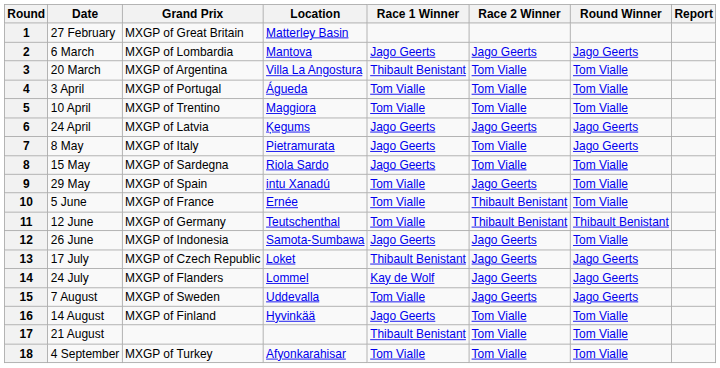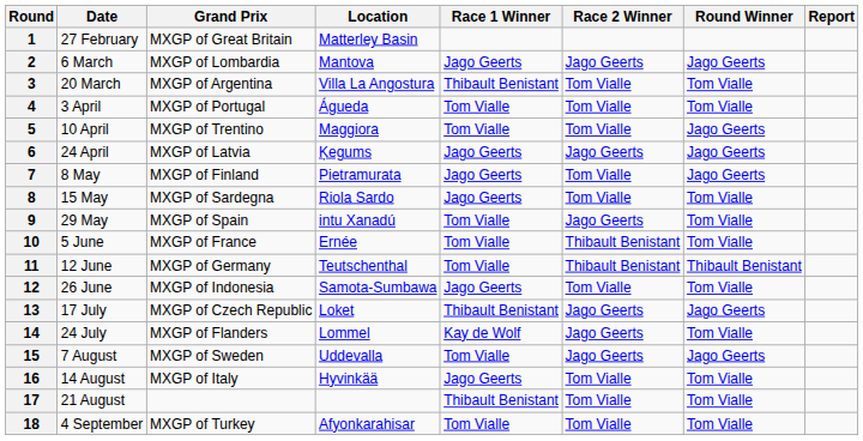5 | Round Winner: Tom Vialle -> Jago Geerts
7 | Grand Prix: MXGP of Italy -> MXGP of Finland
12 | Race 2 Winner: Jago Geerts -> Tom Vialle
14 | Round Winner: Jago Geerts -> Tom Vialle
16 | Grand Prix: MXGP of Finland -> MXGP of Italy
